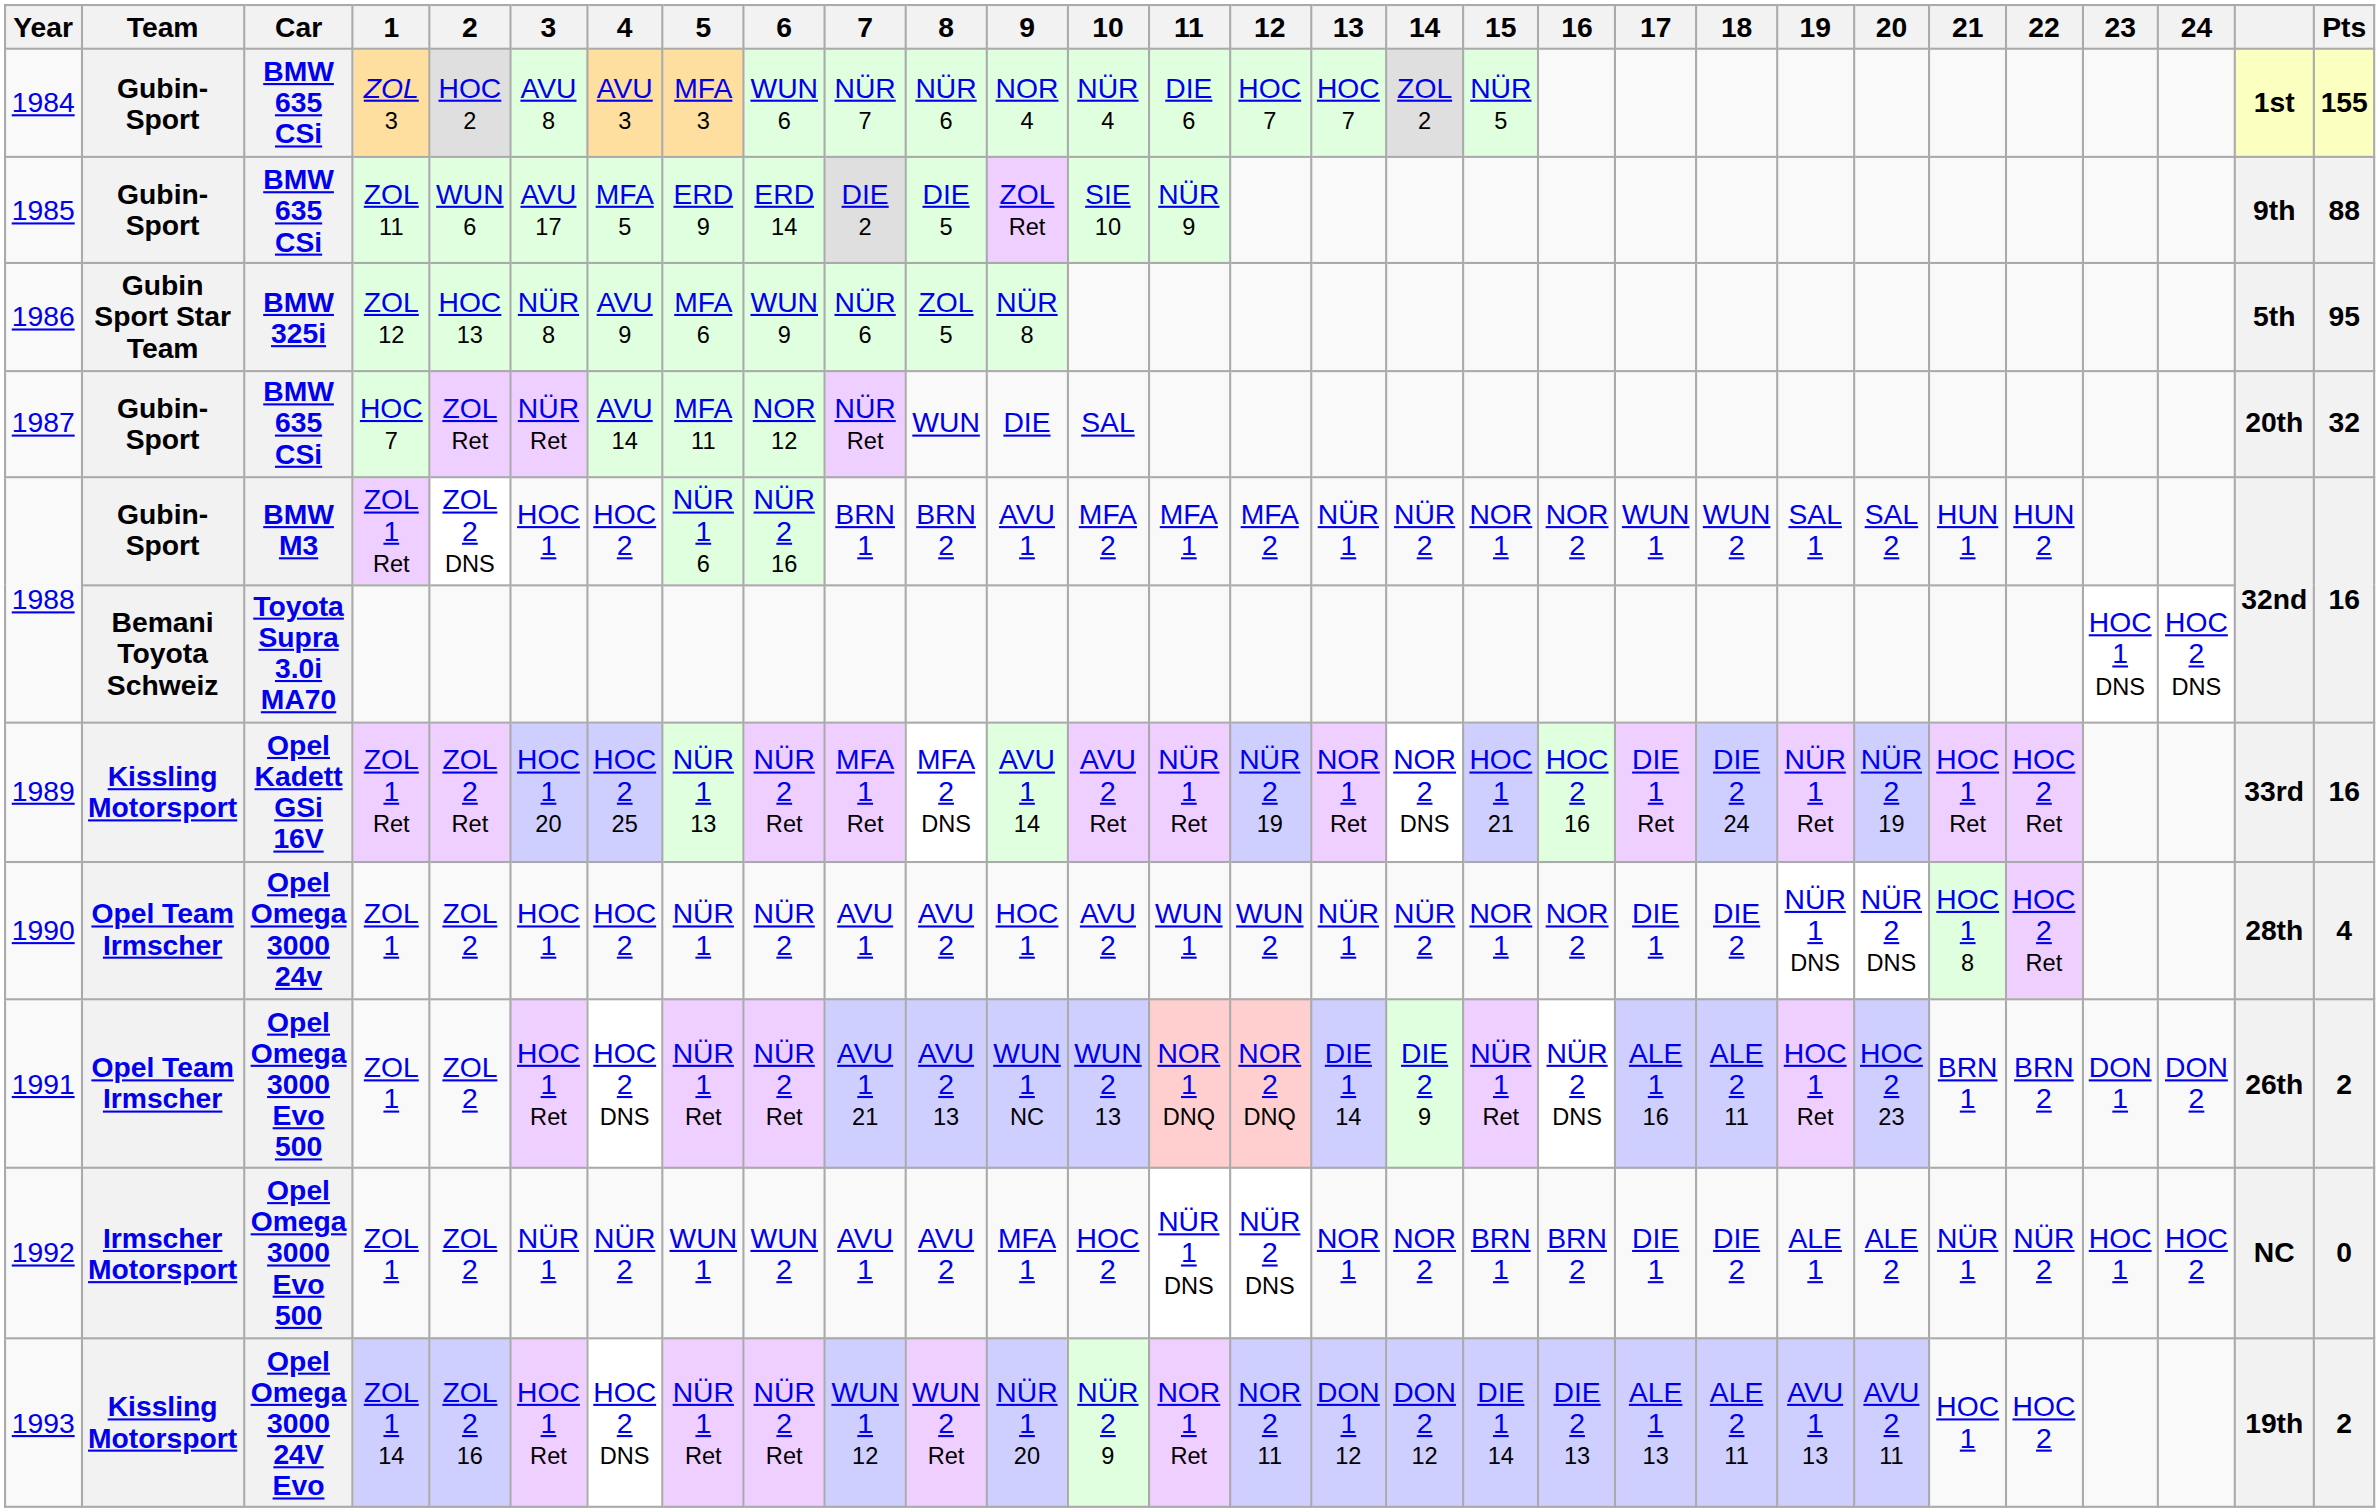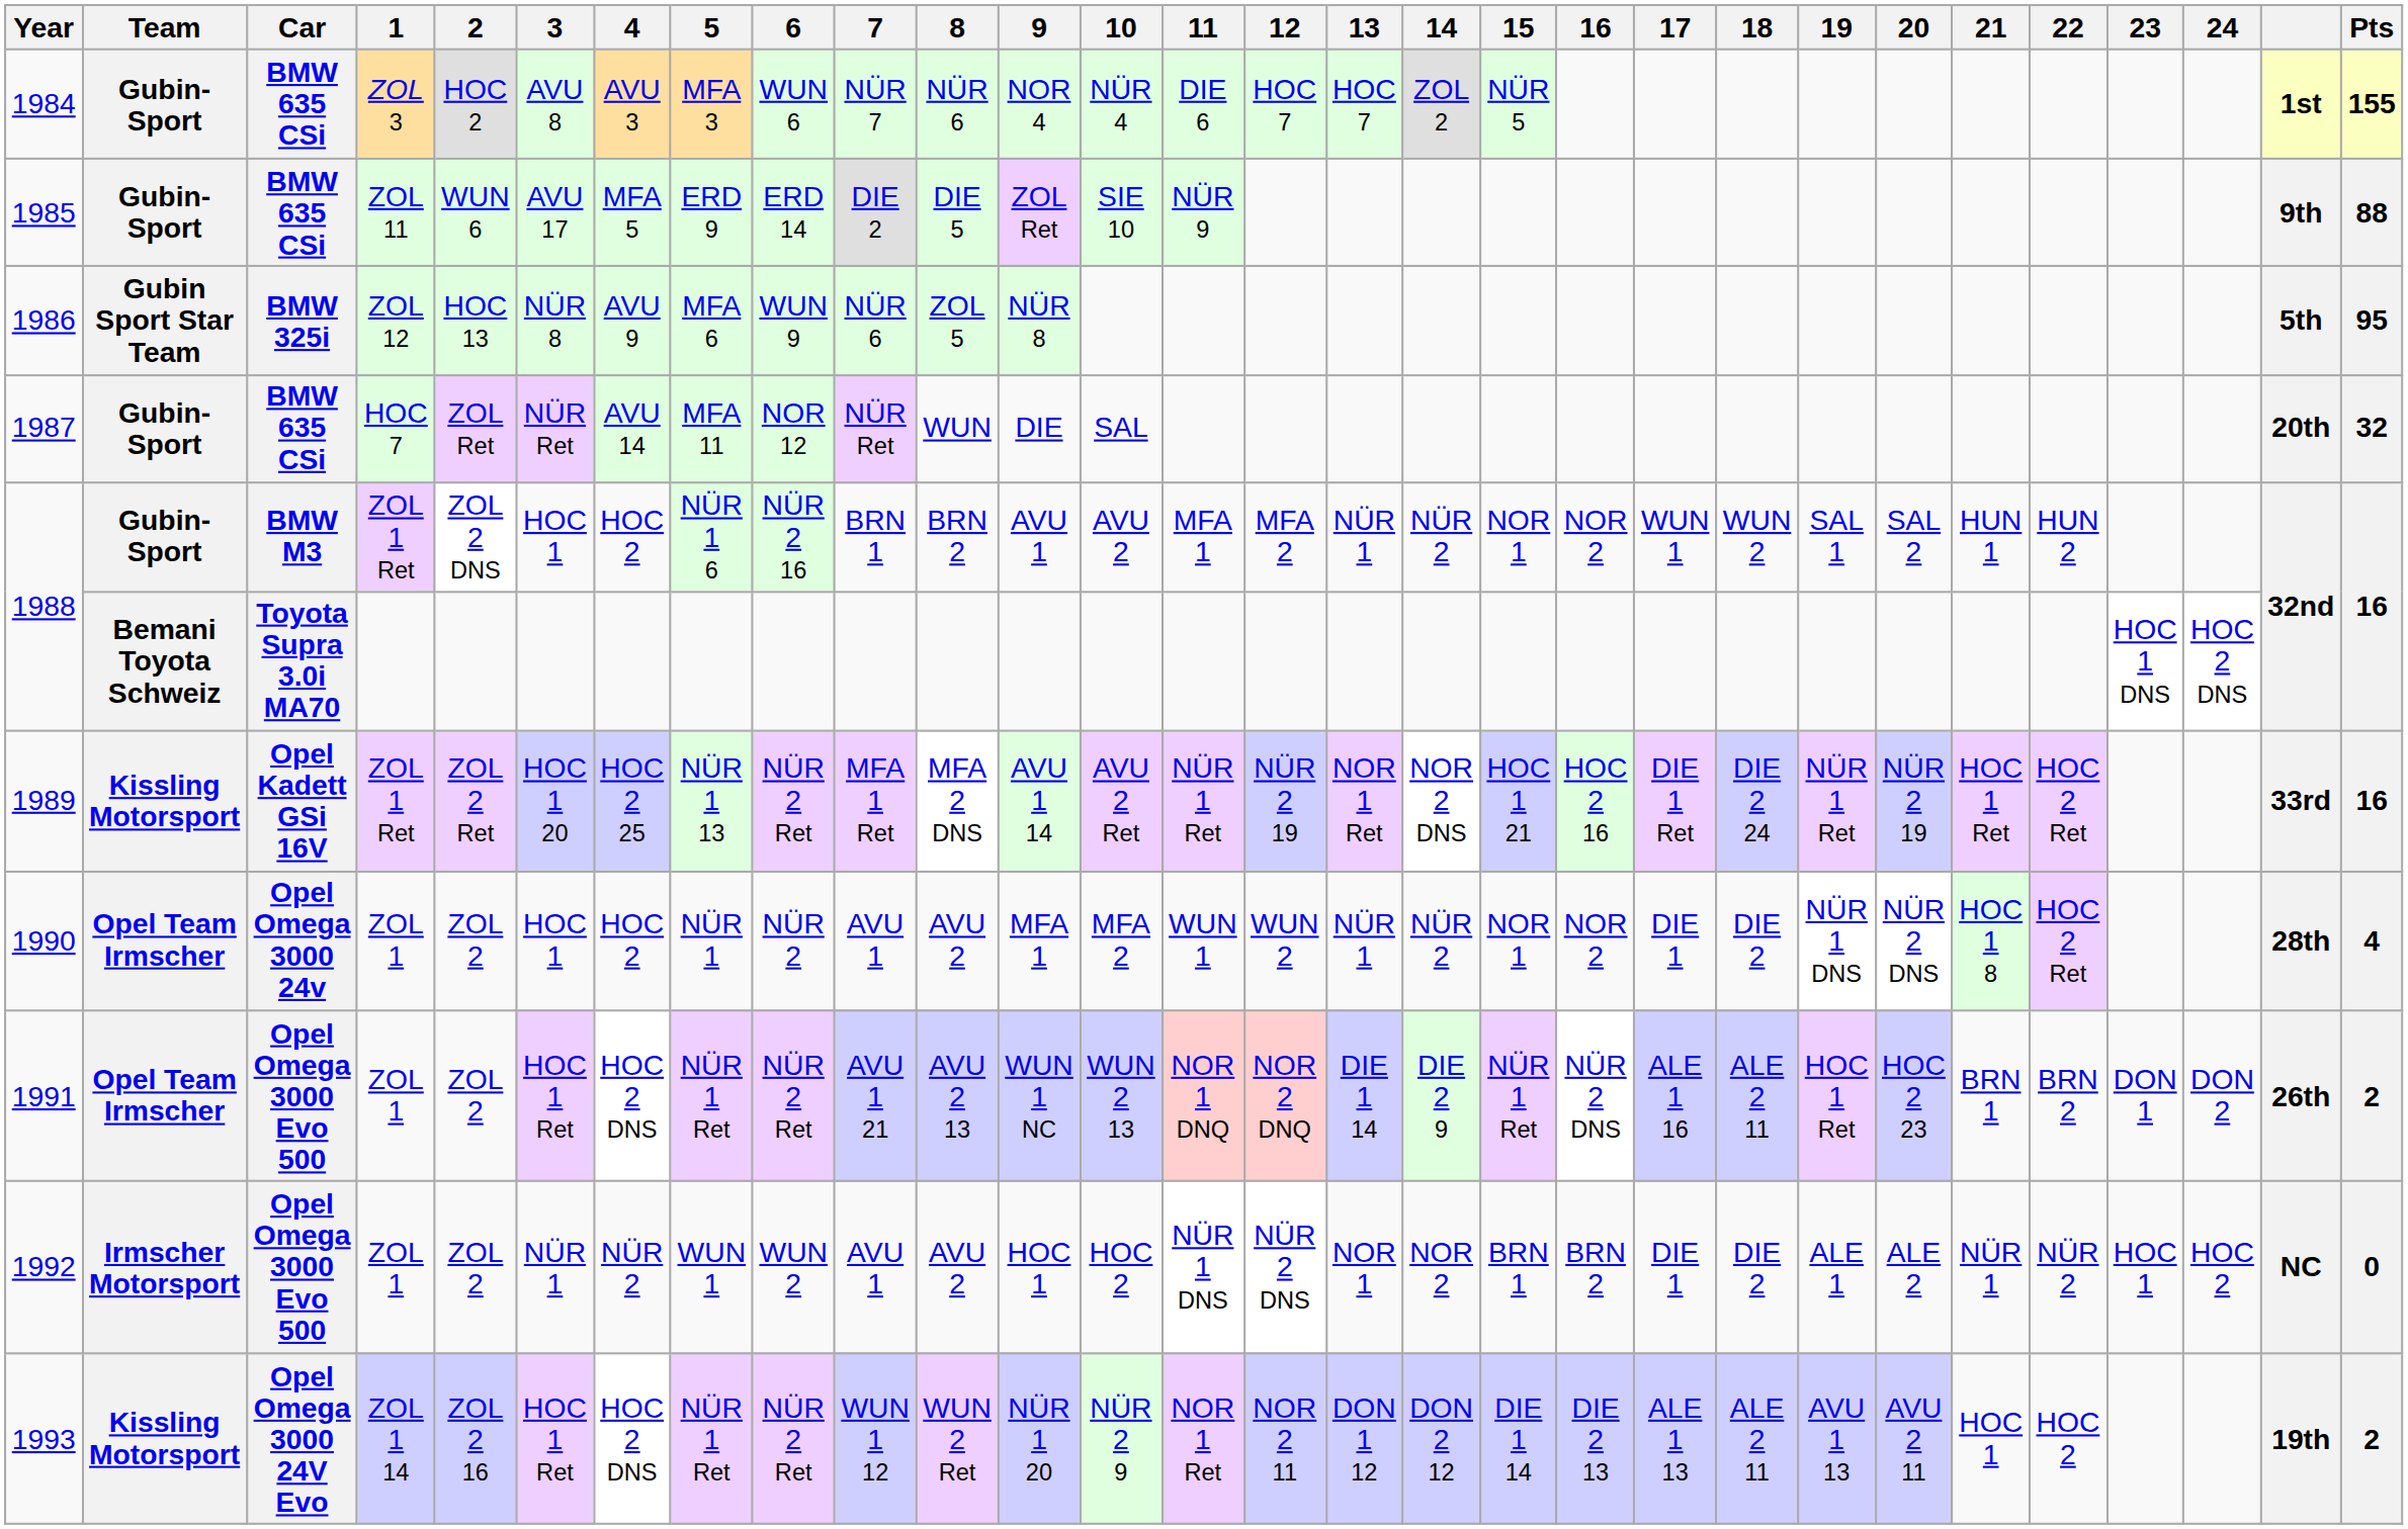1988 / BMW M3 | 10: MFA 2 -> AVU 2
1990 | 9: HOC 1 -> MFA 1
1990 | 10: AVU 2 -> MFA 2
1992 | 9: MFA 1 -> HOC 1
